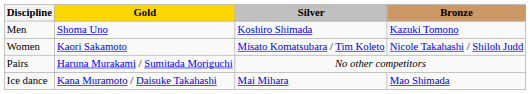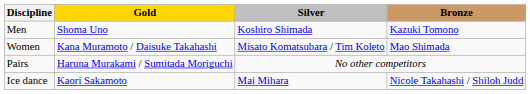Women | Gold: Kaori Sakamoto -> Kana Muramoto / Daisuke Takahashi
Women | Bronze: Nicole Takahashi / Shiloh Judd -> Mao Shimada
Ice dance | Gold: Kana Muramoto / Daisuke Takahashi -> Kaori Sakamoto
Ice dance | Bronze: Mao Shimada -> Nicole Takahashi / Shiloh Judd
